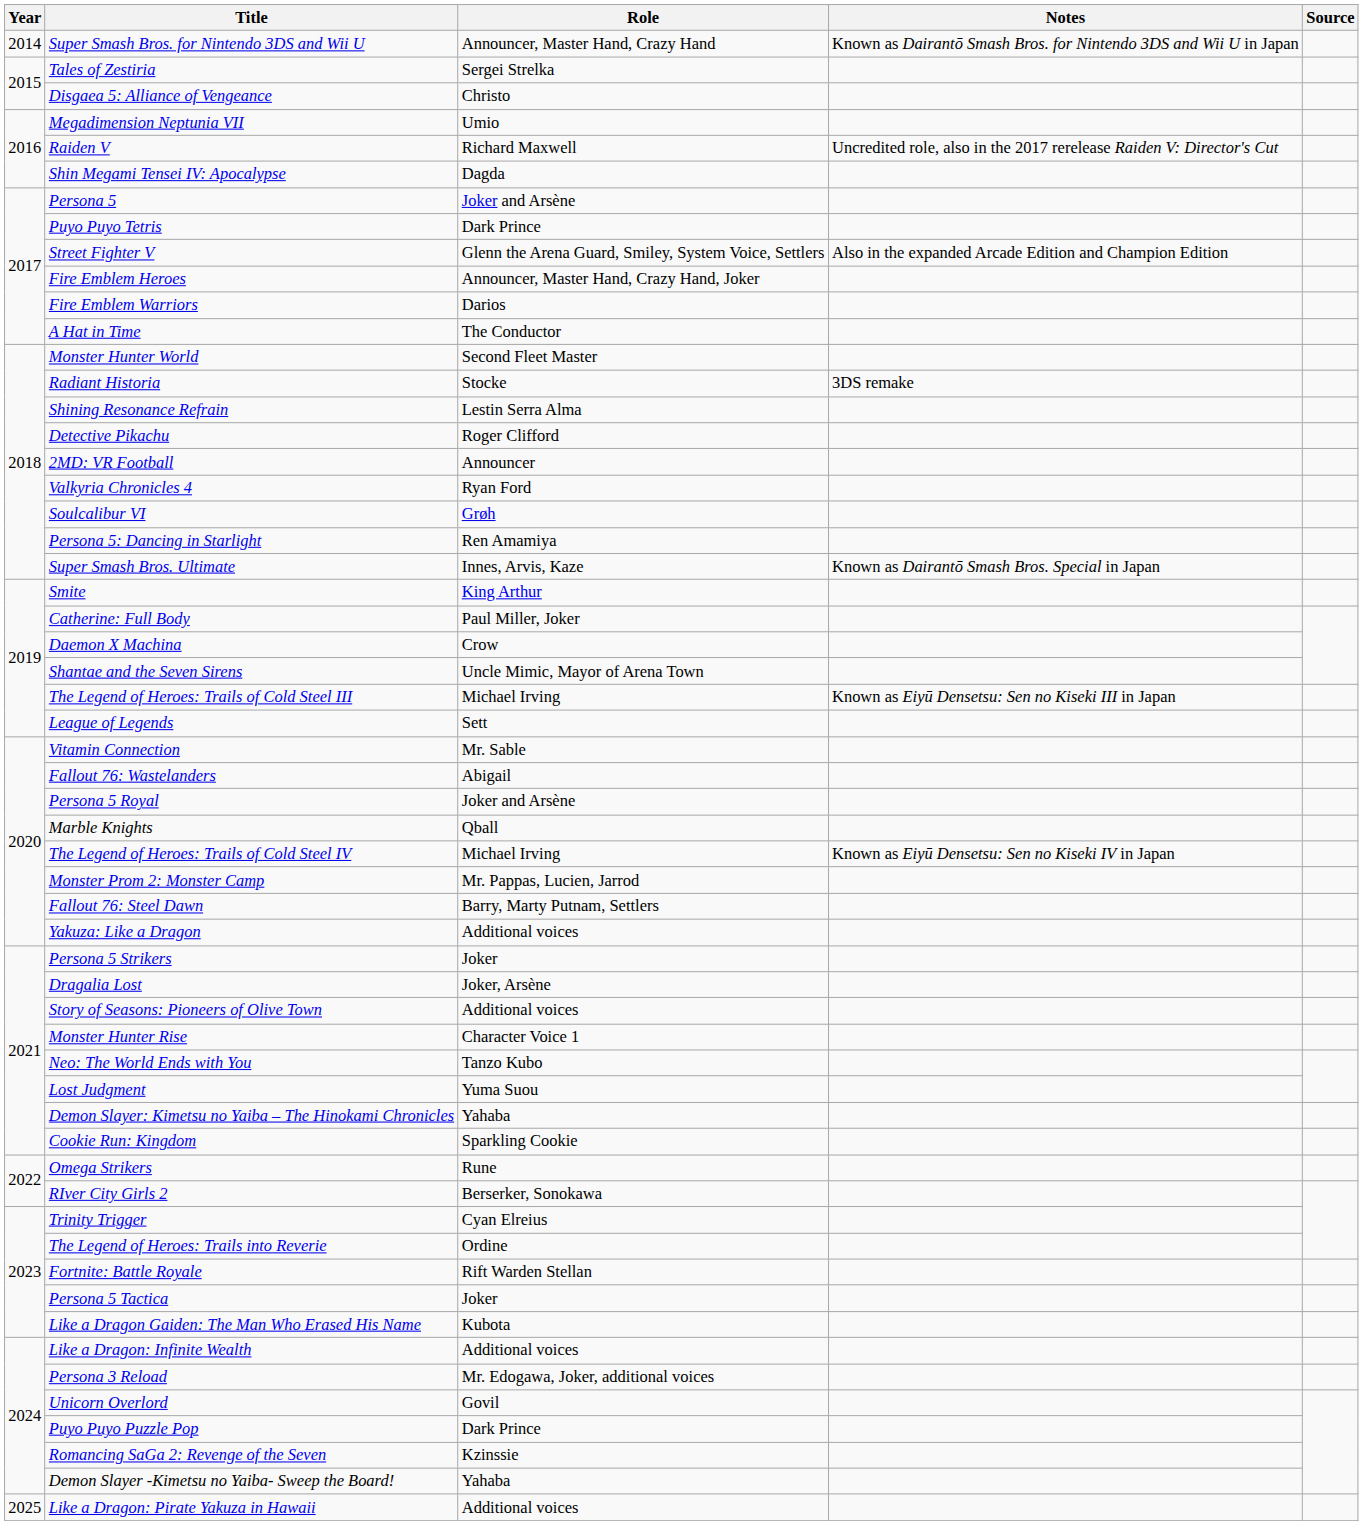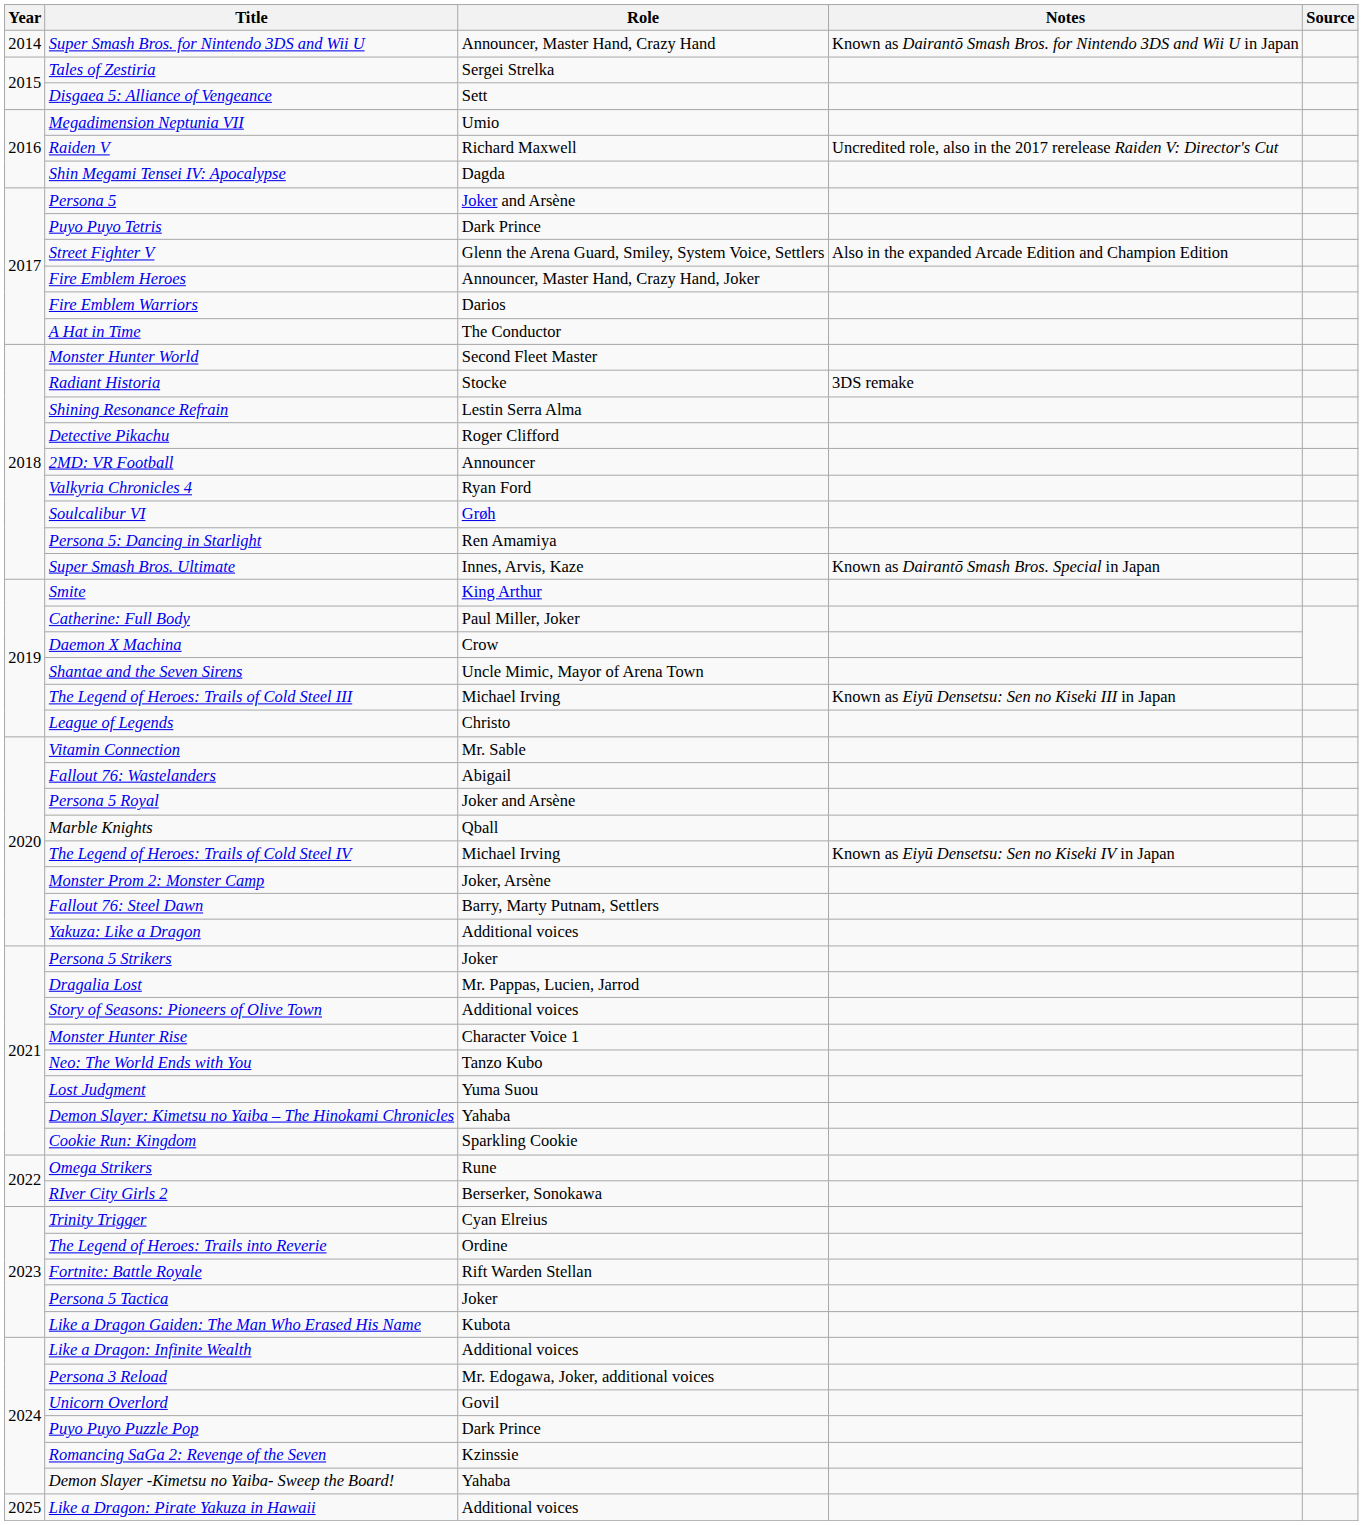Disgaea 5: Alliance of Vengeance | Role: Christo -> Sett
League of Legends | Role: Sett -> Christo
Monster Prom 2: Monster Camp | Role: Mr. Pappas, Lucien, Jarrod -> Joker, Arsène
Dragalia Lost | Role: Joker, Arsène -> Mr. Pappas, Lucien, Jarrod
